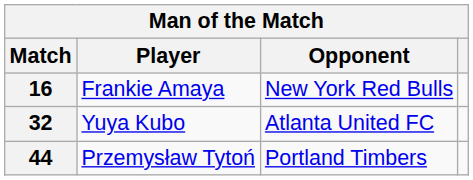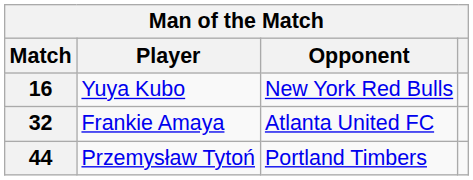16 | Player: Frankie Amaya -> Yuya Kubo
32 | Player: Yuya Kubo -> Frankie Amaya
